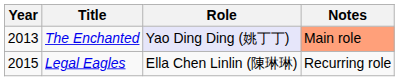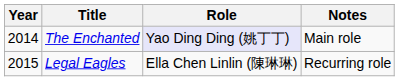The Enchanted | Year: 2013 -> 2014
The Enchanted | Notes: lightsalmon background -> no background
